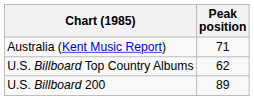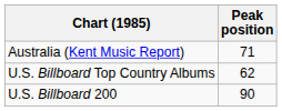U.S. Billboard 200 | Peak position: 89 -> 90
